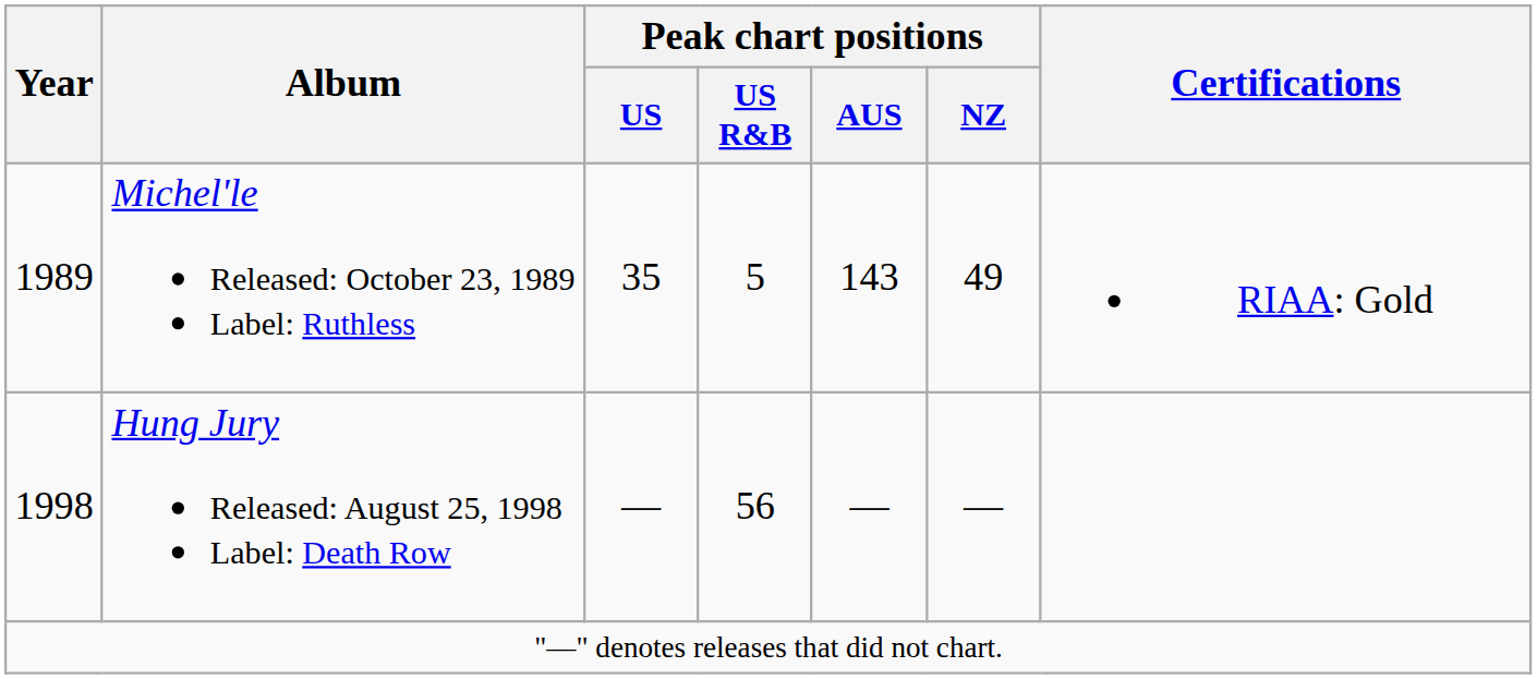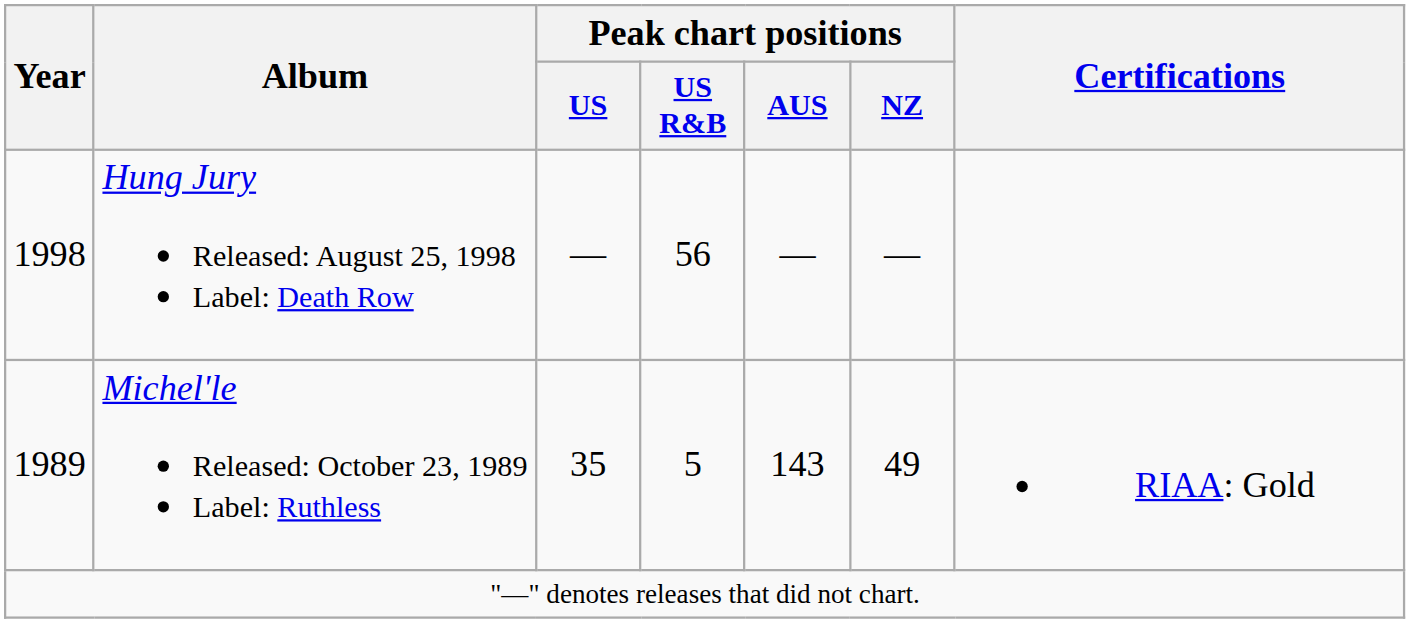rows swapped: Michel'le Released: October 23, 1989 Label: Ruthless <-> Hung Jury Released: August 25, 1998 Label: Death Row
